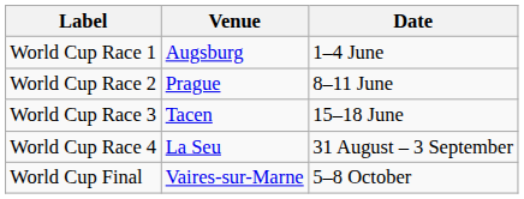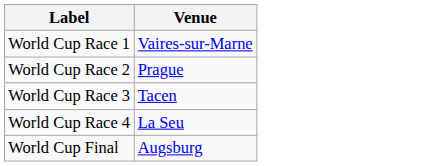- column: Date | 1–4 June | 8–11 June | 15–18 June | 31 August – 3 September | 5–8 October
World Cup Race 1 | Venue: Augsburg -> Vaires-sur-Marne
World Cup Final | Venue: Vaires-sur-Marne -> Augsburg
